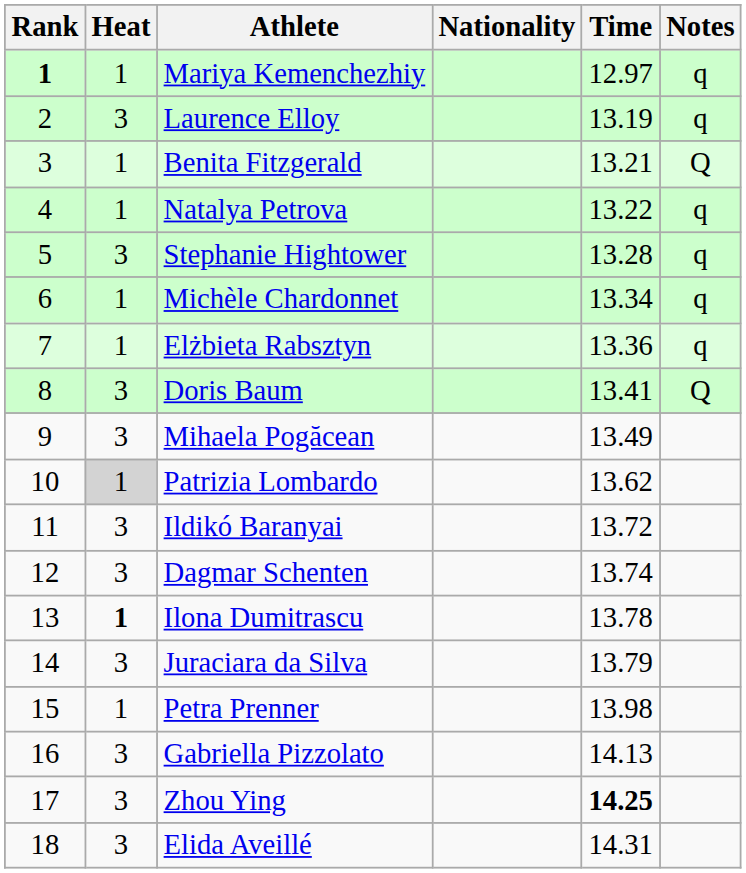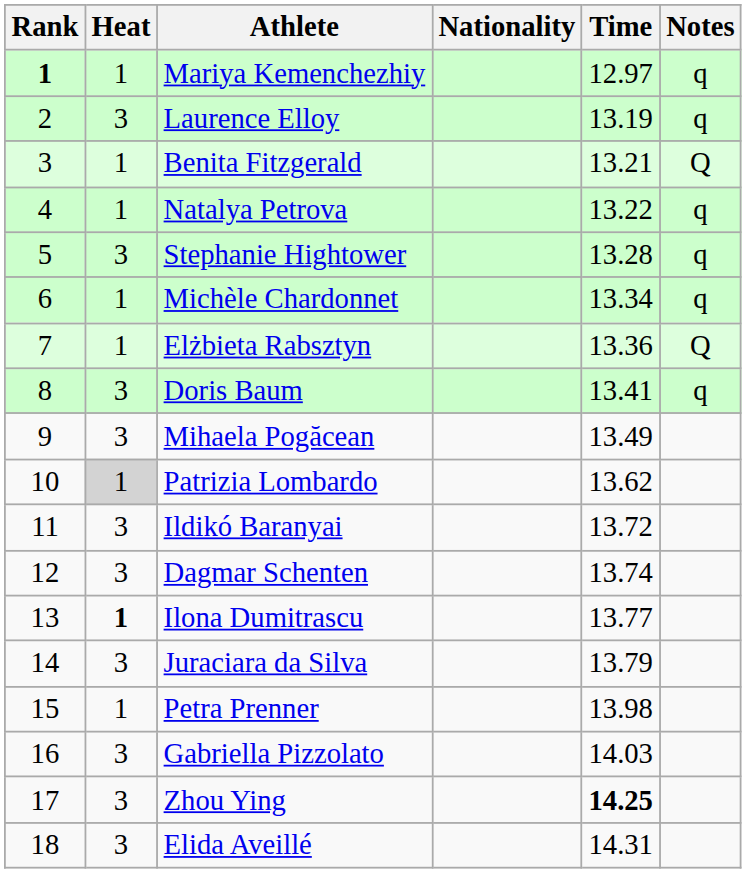Elżbieta Rabsztyn | Notes: q -> Q
Doris Baum | Notes: Q -> q
Ilona Dumitrascu | Time: 13.78 -> 13.77
Gabriella Pizzolato | Time: 14.13 -> 14.03
